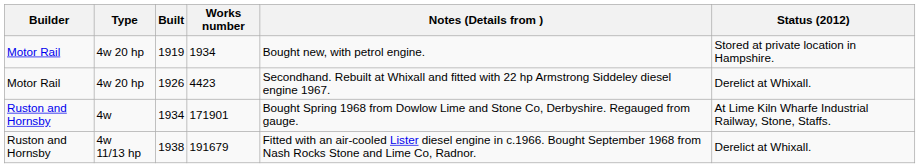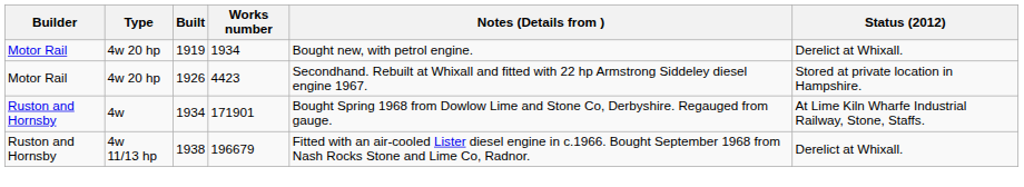1919 | Status (2012): Stored at private location in Hampshire. -> Derelict at Whixall.
1926 | Status (2012): Derelict at Whixall. -> Stored at private location in Hampshire.
1938 | Works number: 191679 -> 196679
